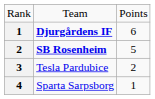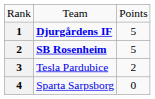Djurgårdens IF | column 3: 6 -> 5
Sparta Sarpsborg | column 3: 1 -> 0
